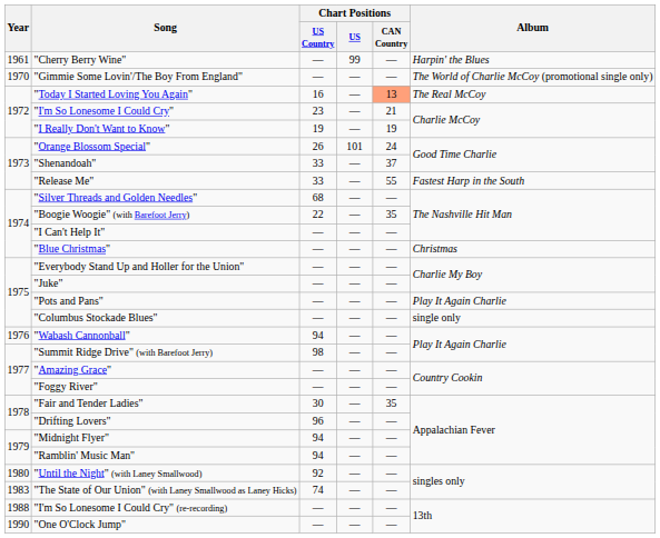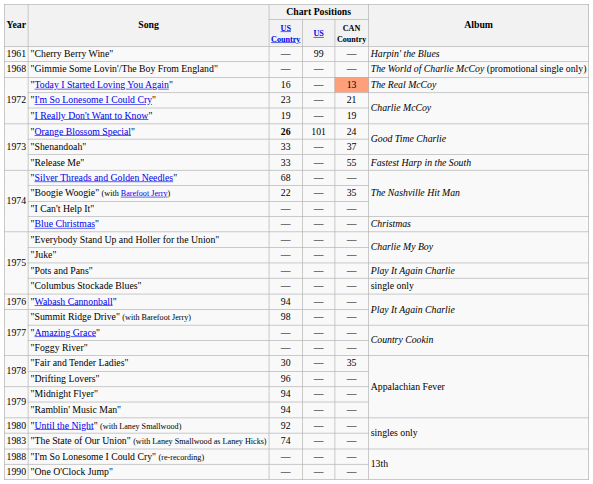"Gimmie Some Lovin'/The Boy From England" | Year: 1970 -> 1968
"Orange Blossom Special" | Chart Positions / US Country: normal -> bold
